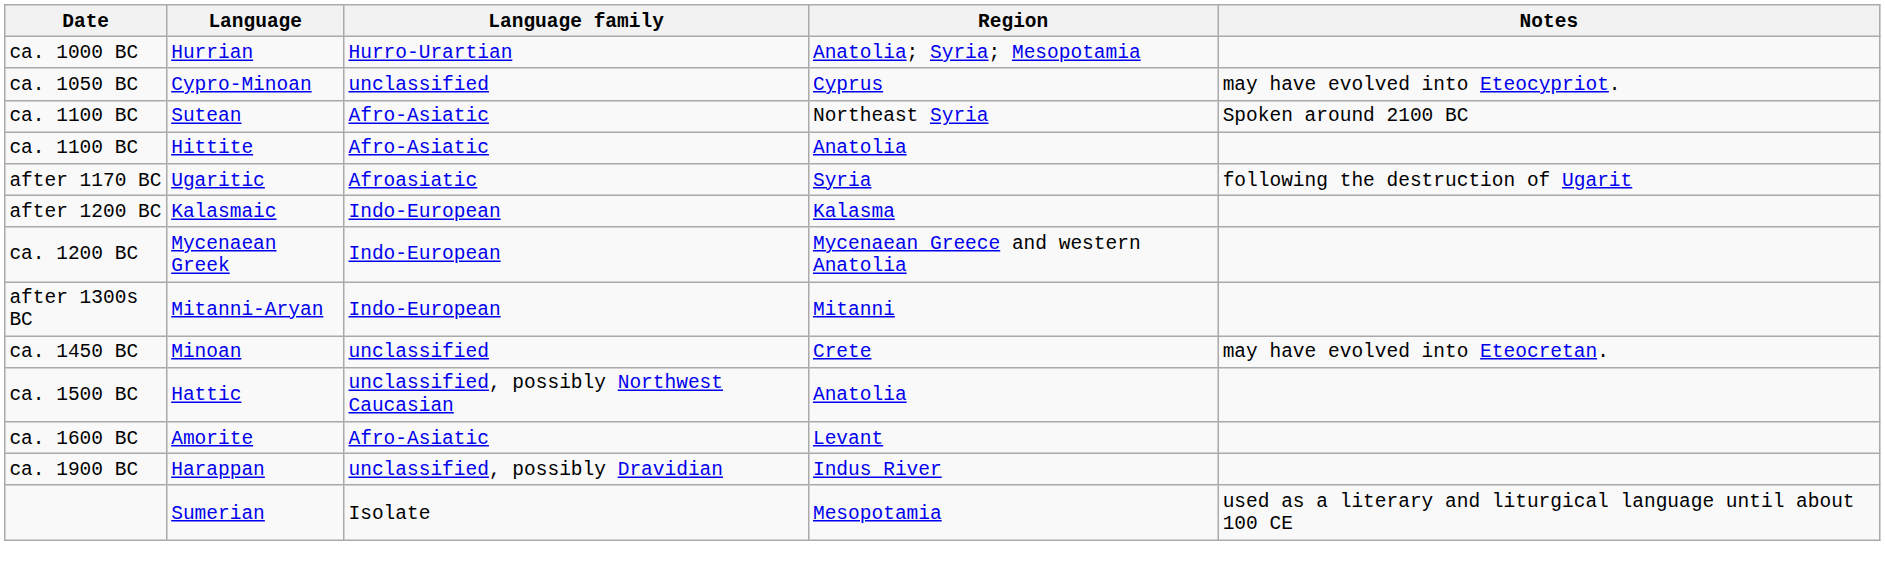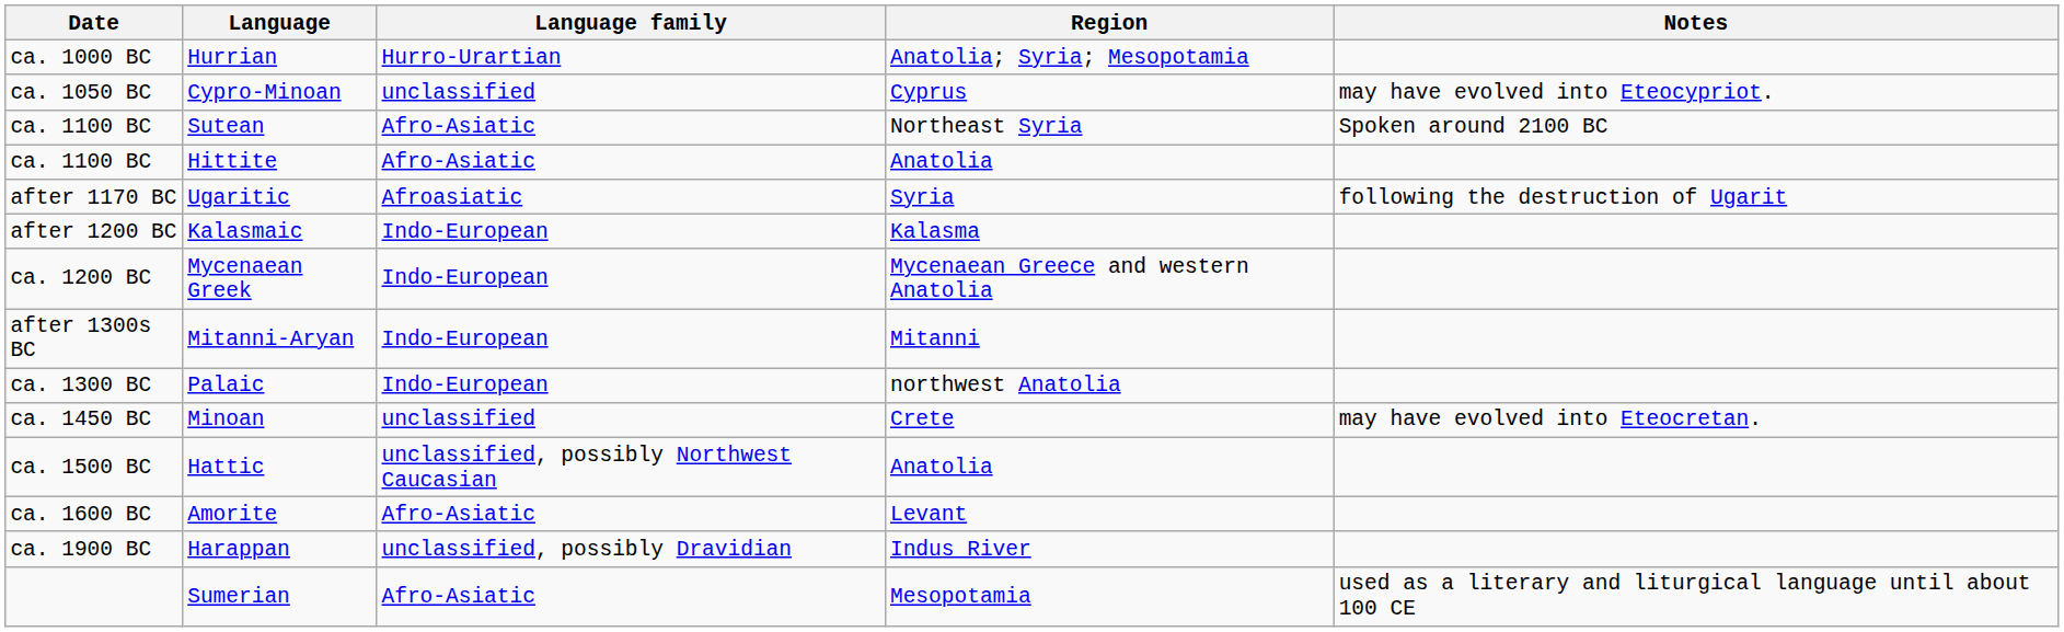+ row: ca. 1300 BC | Palaic | Indo-European | northwest Anatolia
Sumerian | Language family: Isolate -> Afro-Asiatic
